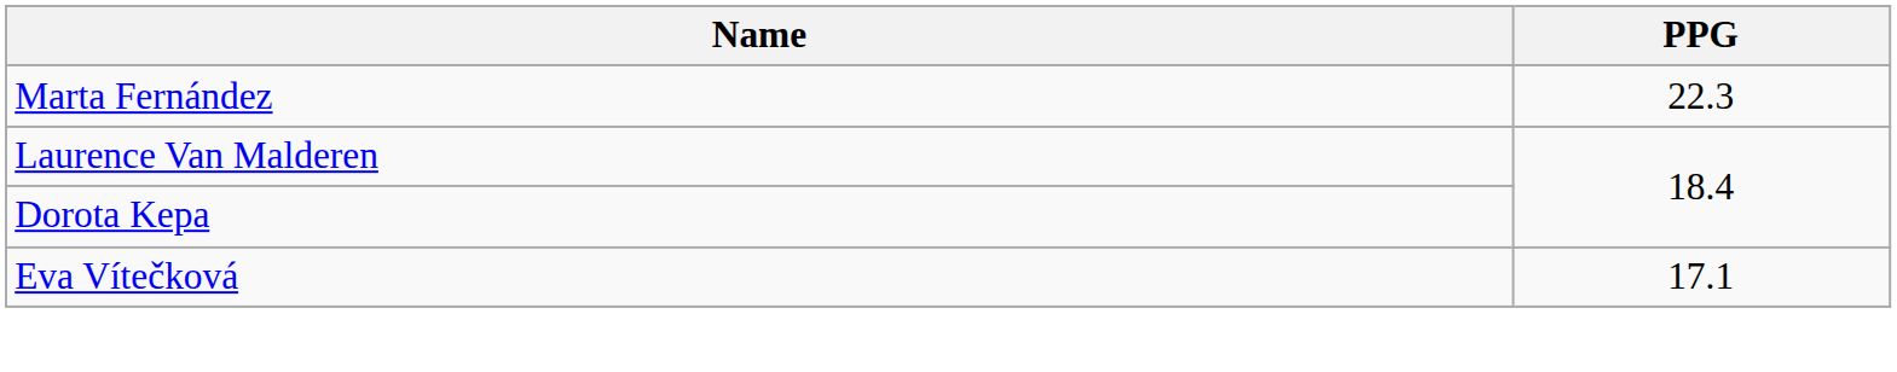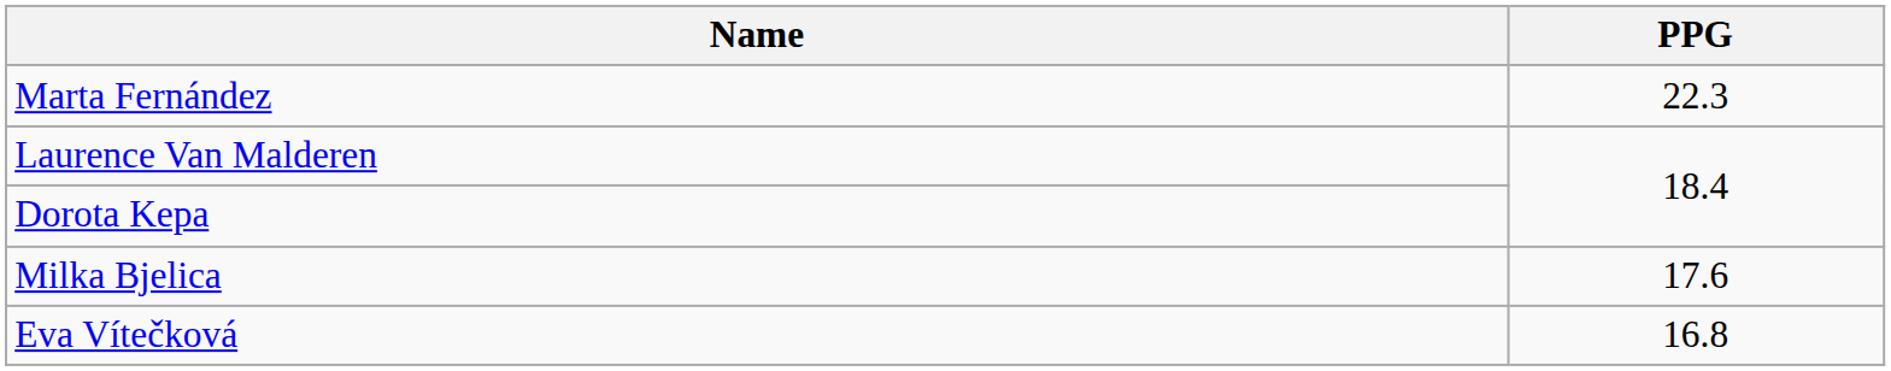+ row: Milka Bjelica | 17.6
Eva Vítečková | PPG: 17.1 -> 16.8
